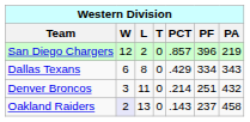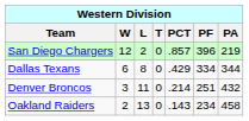Dallas Texans | PA: 343 -> 344
Oakland Raiders | W: lavender background -> no background
Oakland Raiders | PF: 237 -> 234
